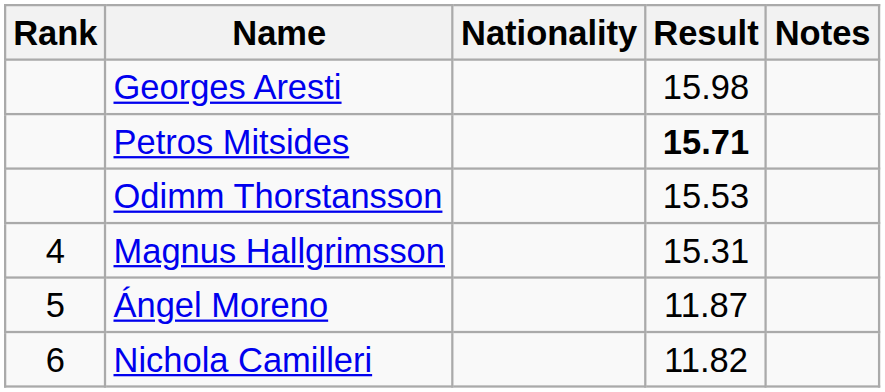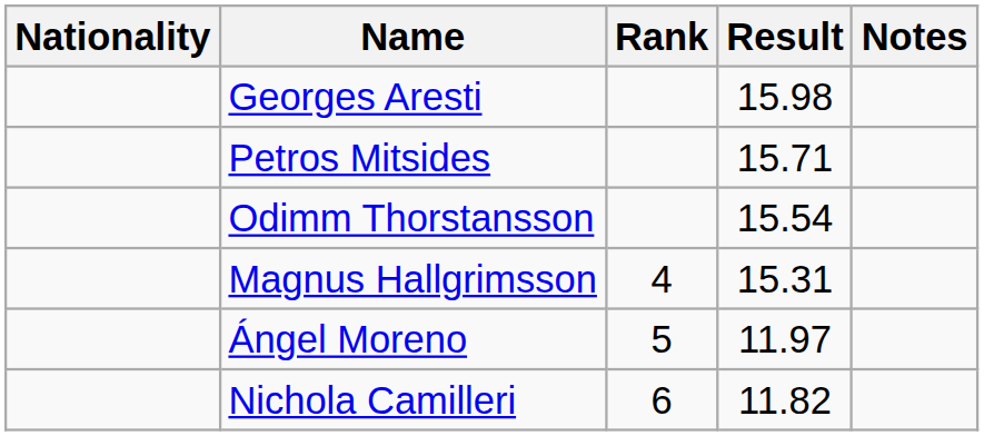columns swapped: Rank <-> Nationality
Petros Mitsides | Result: bold -> normal
Odimm Thorstansson | Result: 15.53 -> 15.54
Ángel Moreno | Result: 11.87 -> 11.97
